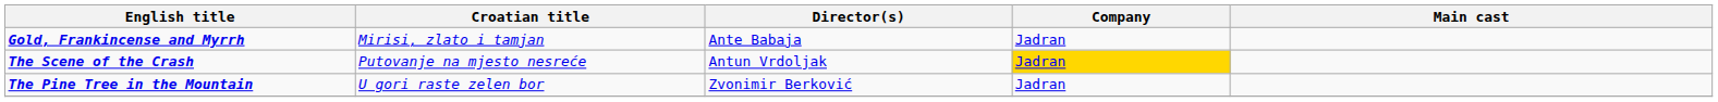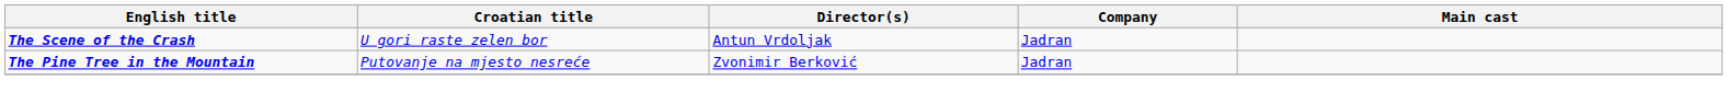- row: Gold, Frankincense and Myrrh | Mirisi, zlato i tamjan | Ante Babaja | Jadran
The Scene of the Crash | Croatian title: Putovanje na mjesto nesreće -> U gori raste zelen bor
The Scene of the Crash | Company: gold background -> no background
The Pine Tree in the Mountain | Croatian title: U gori raste zelen bor -> Putovanje na mjesto nesreće
